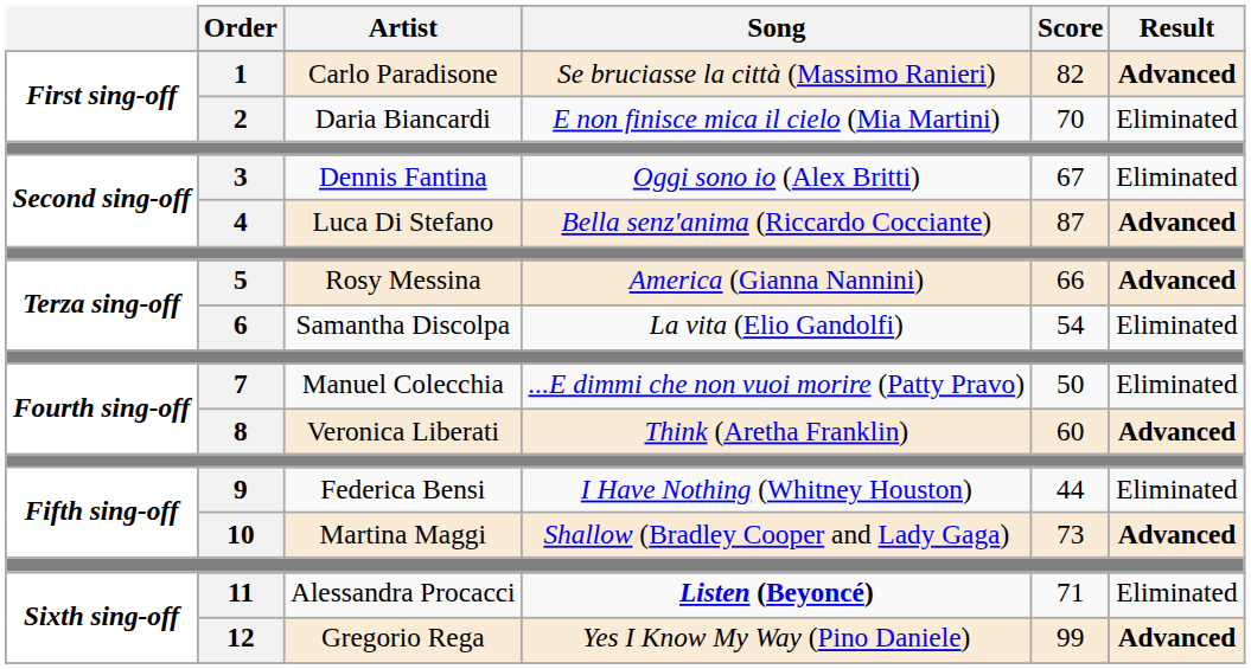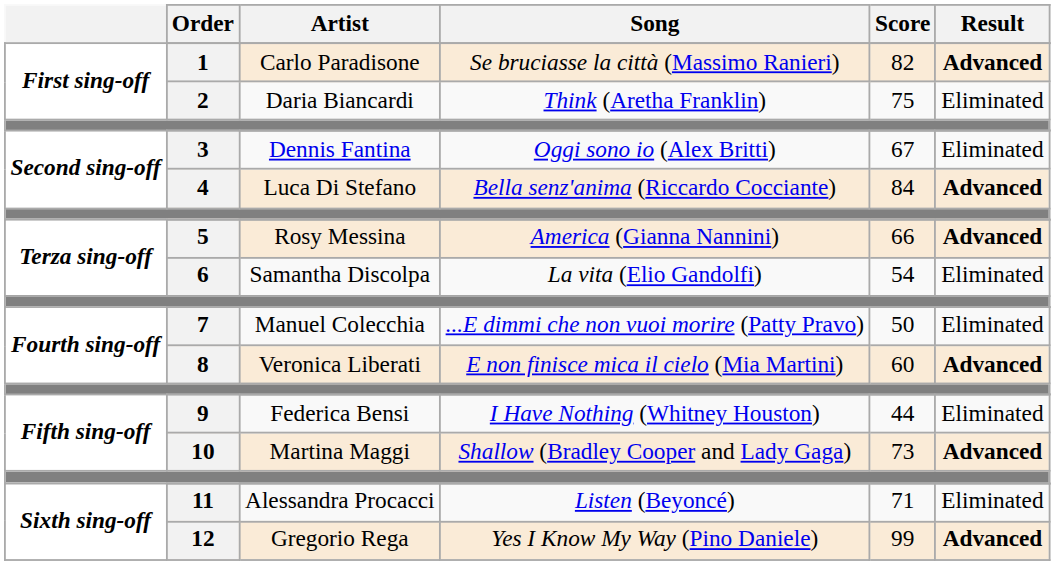2 | Song: E non finisce mica il cielo (Mia Martini) -> Think (Aretha Franklin)
2 | Score: 70 -> 75
4 | Score: 87 -> 84
8 | Song: Think (Aretha Franklin) -> E non finisce mica il cielo (Mia Martini)
11 | Song: bold -> normal
